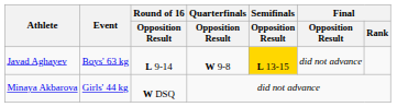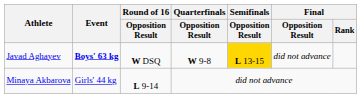Javad Aghayev | Event: normal -> bold
Javad Aghayev | Round of 16 / Opposition Result: L 9-14 -> W DSQ
Minaya Akbarova | Round of 16 / Opposition Result: W DSQ -> L 9-14
